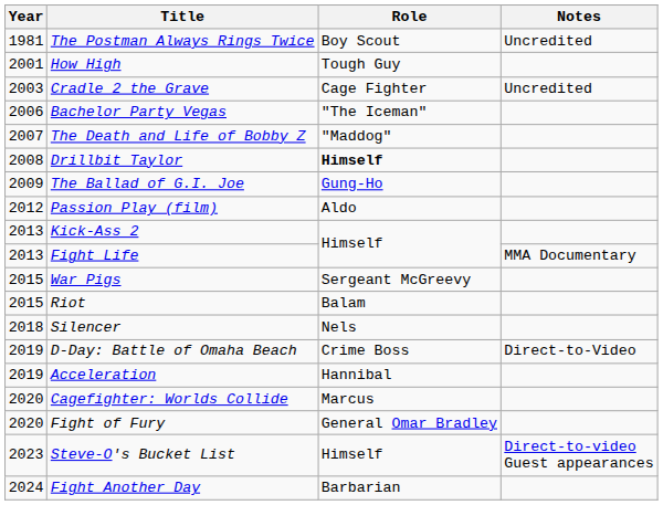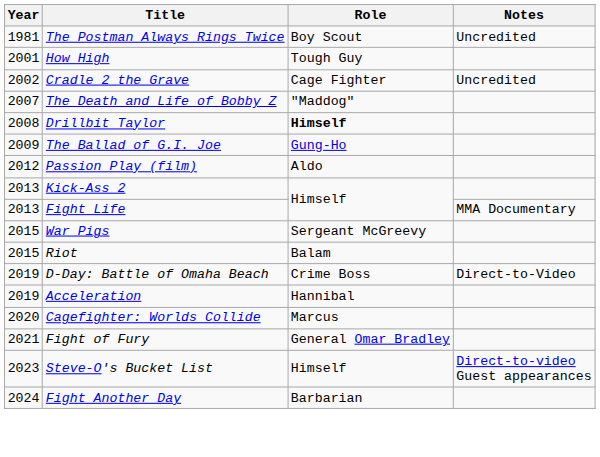Cradle 2 the Grave | Year: 2003 -> 2002
- row: 2006 | Bachelor Party Vegas | "The Iceman"
- row: 2018 | Silencer | Nels
Fight of Fury | Year: 2020 -> 2021
